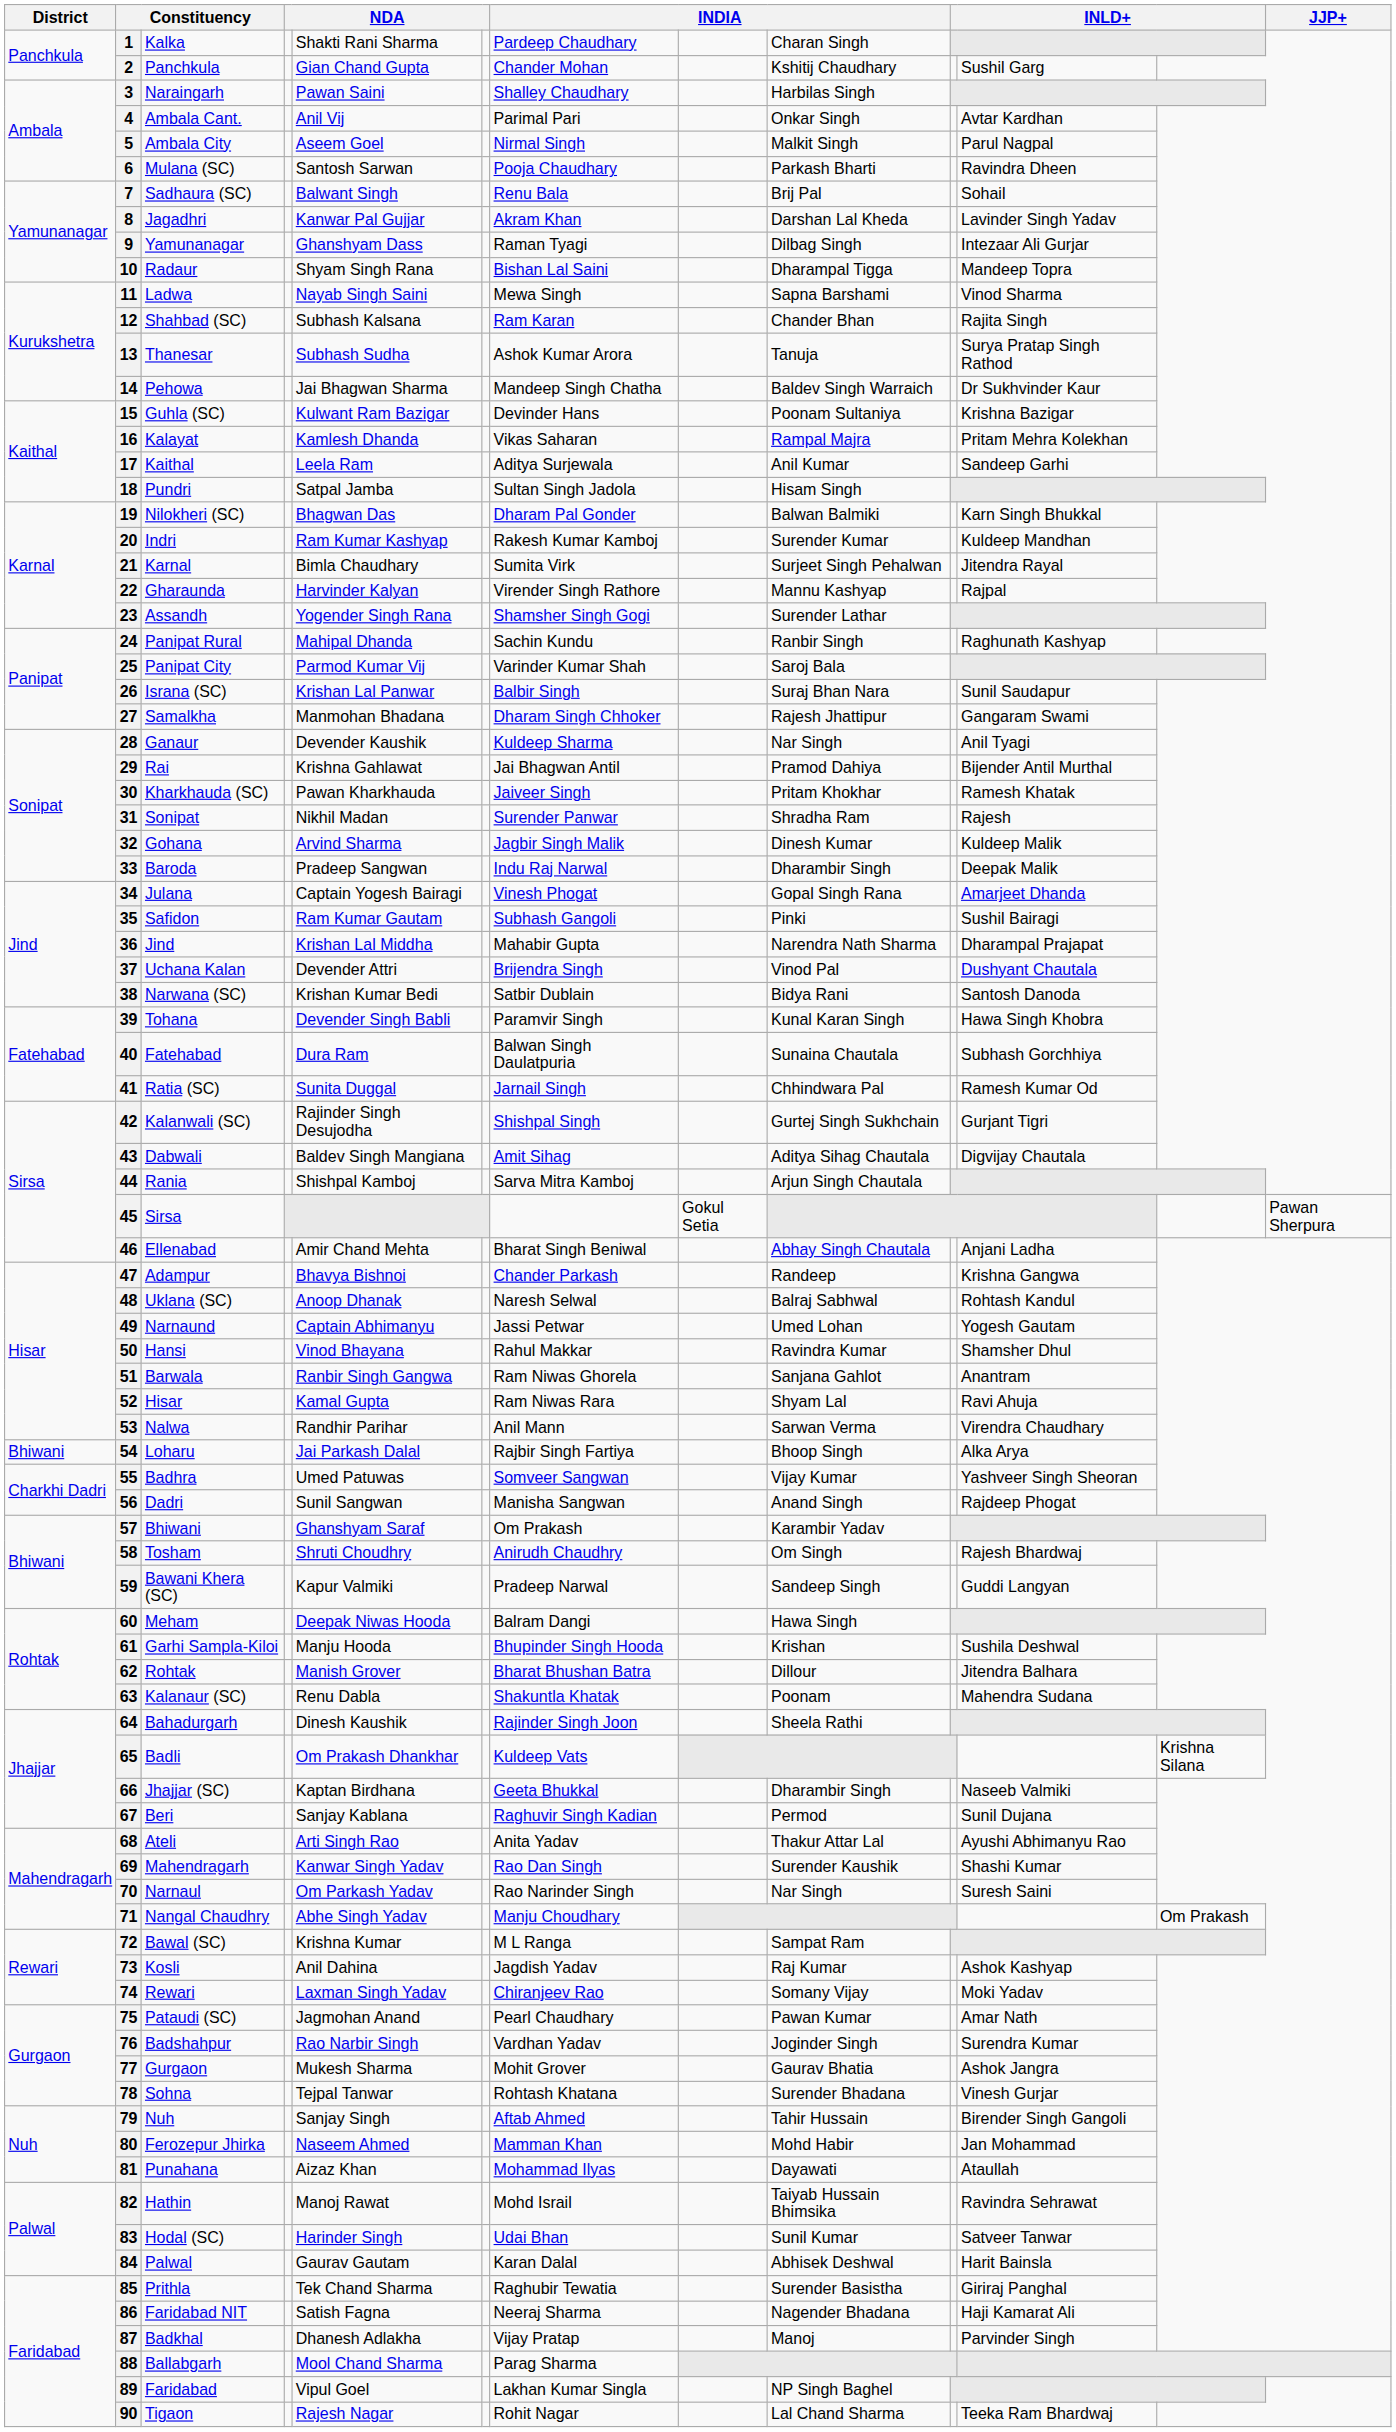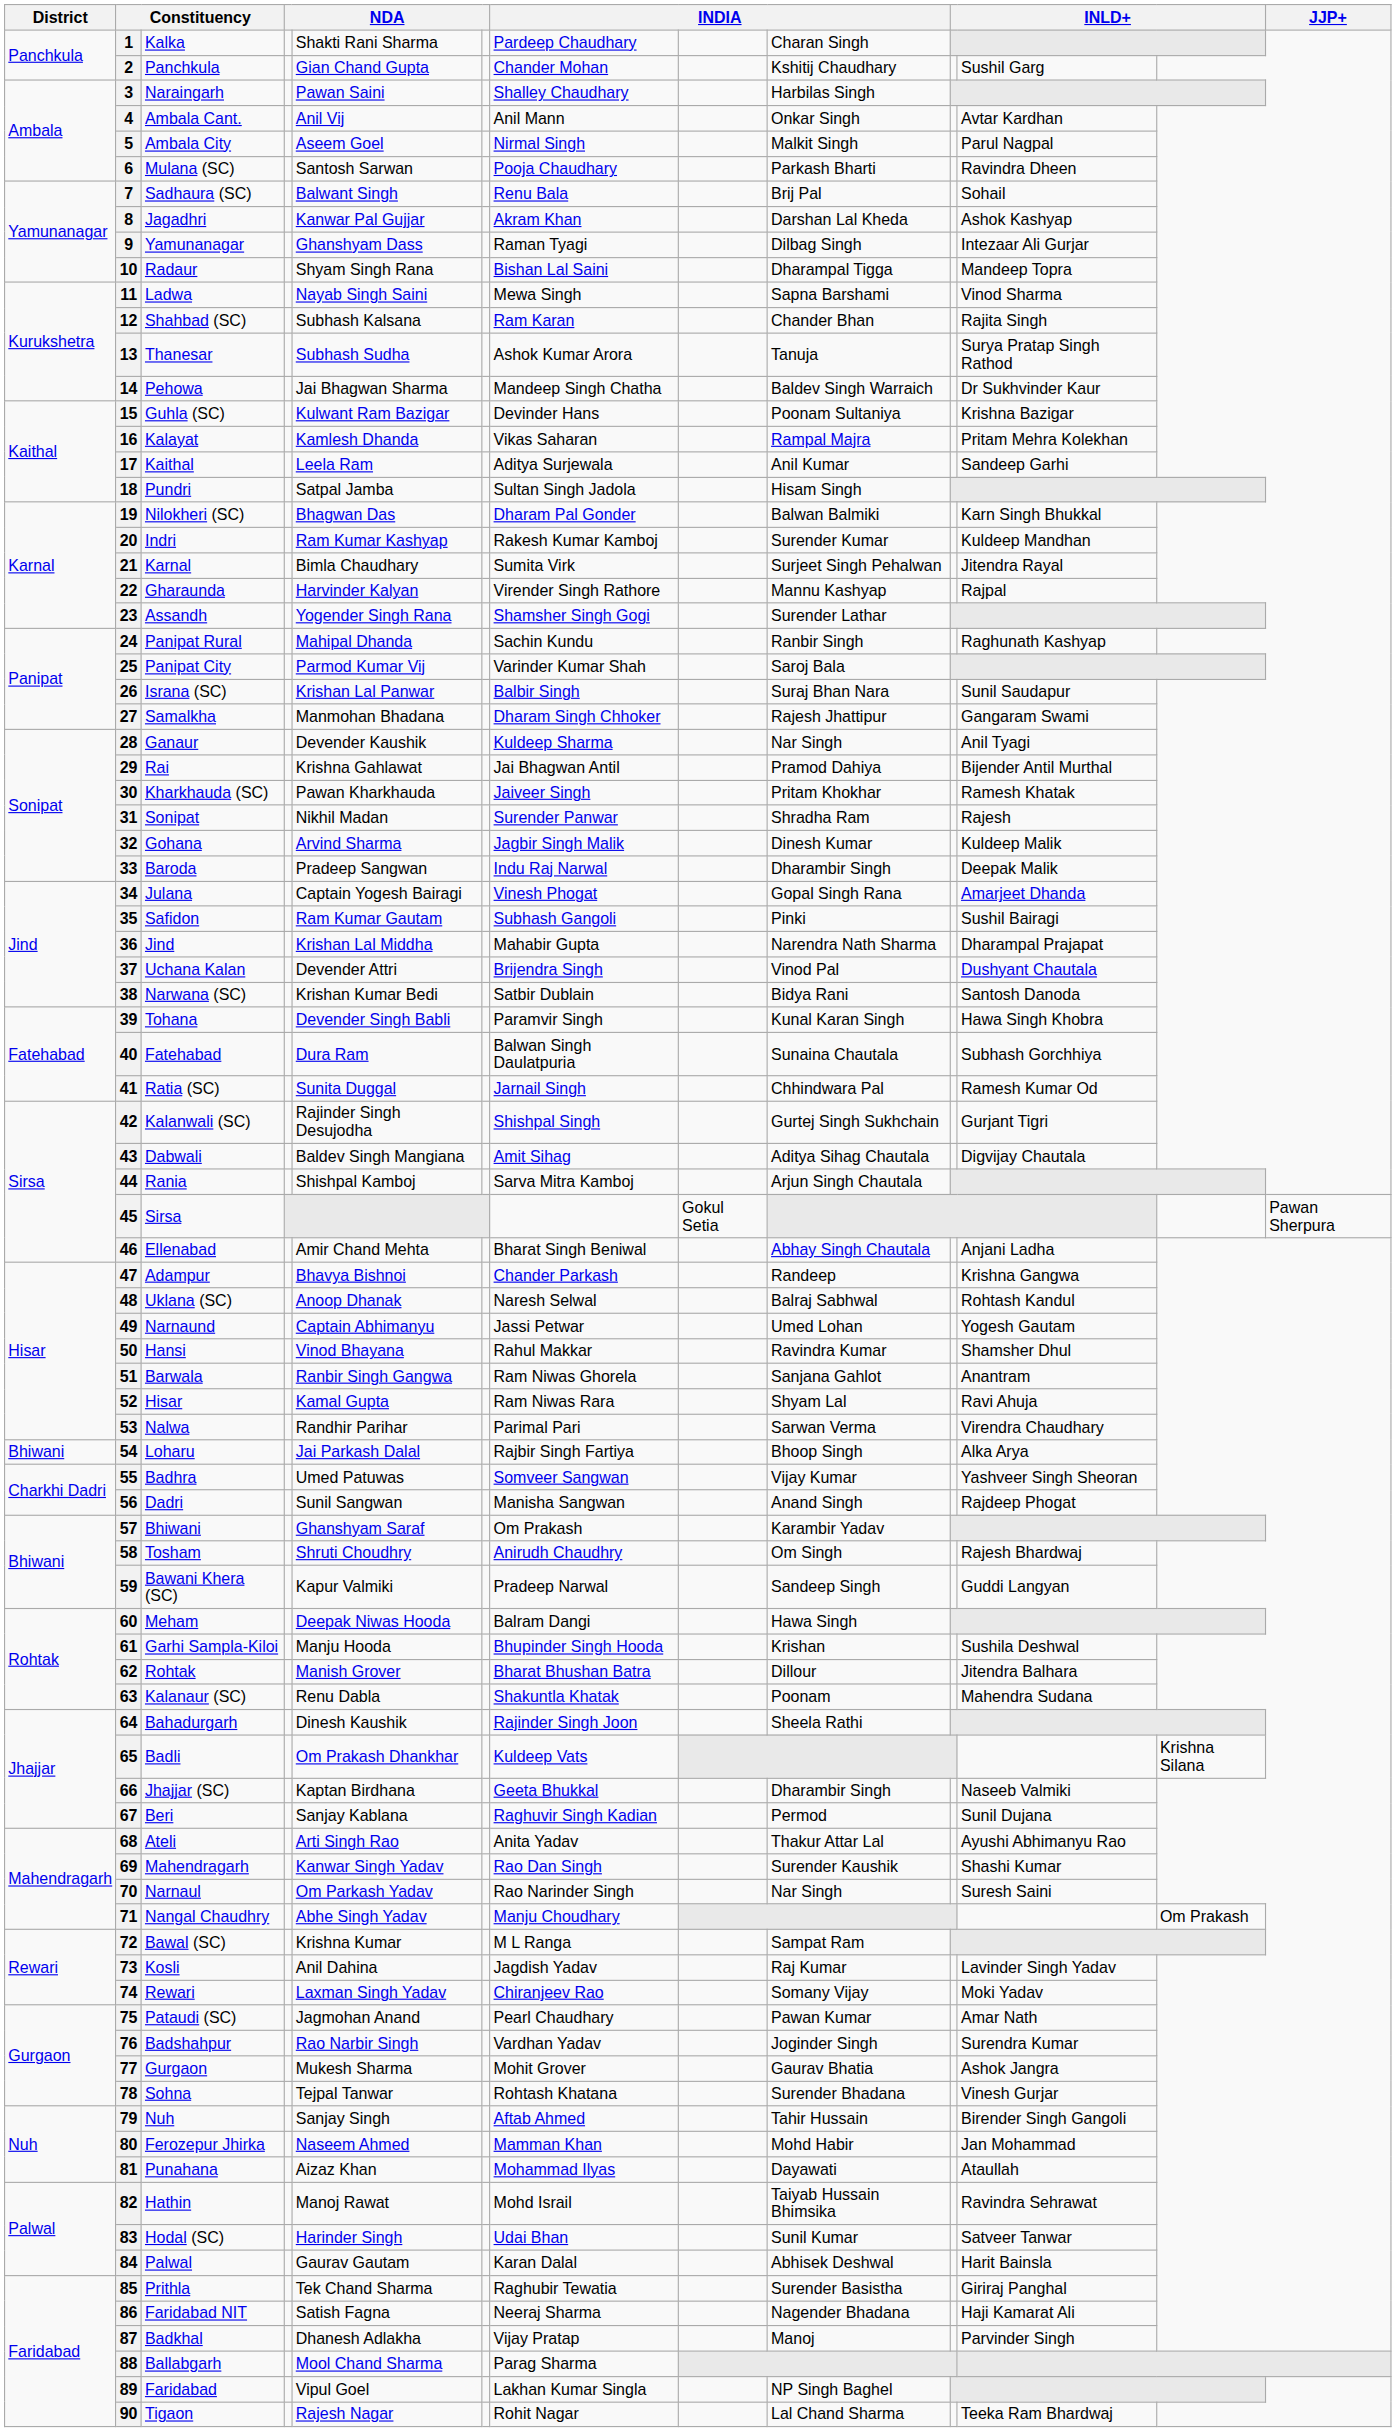4 | column 7: Parimal Pari -> Anil Mann
8 | column 11: Lavinder Singh Yadav -> Ashok Kashyap
53 | column 7: Anil Mann -> Parimal Pari
73 | column 11: Ashok Kashyap -> Lavinder Singh Yadav
